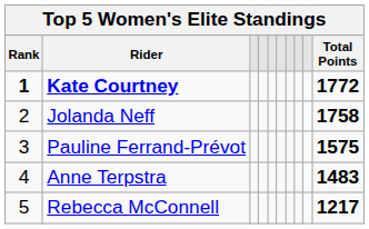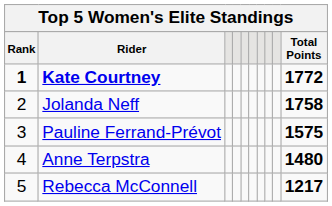Anne Terpstra | Total Points: 1483 -> 1480
